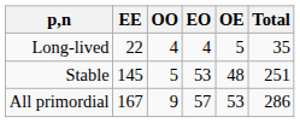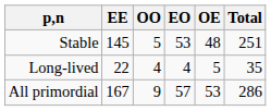rows swapped: Stable <-> Long-lived
